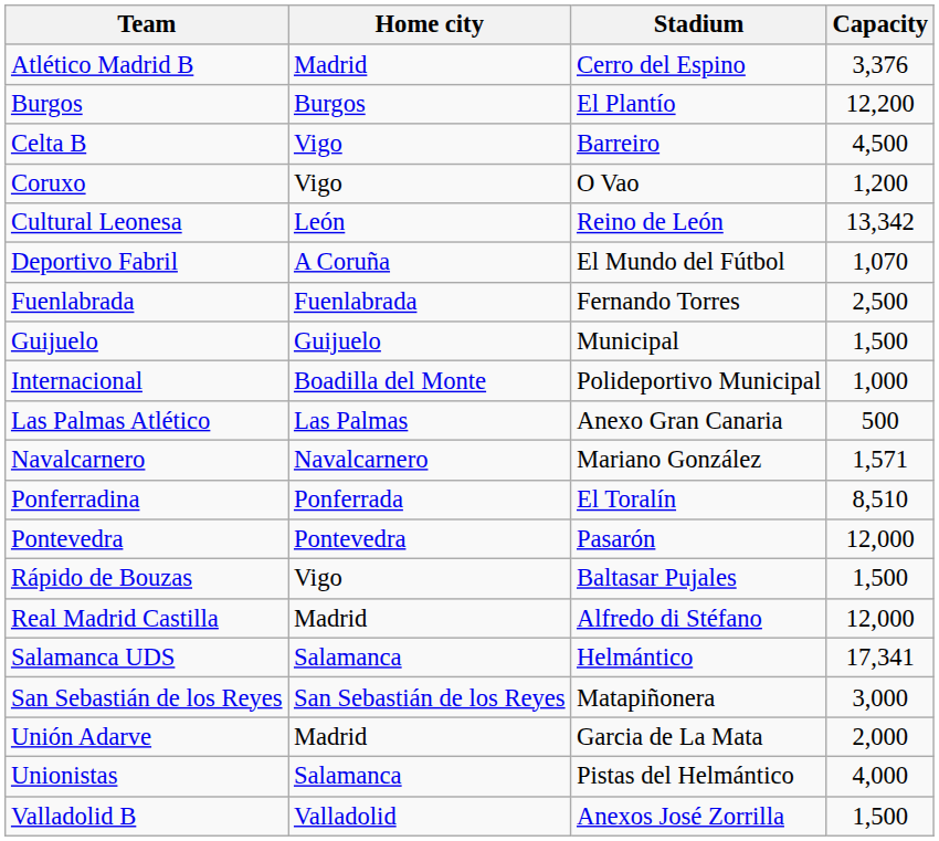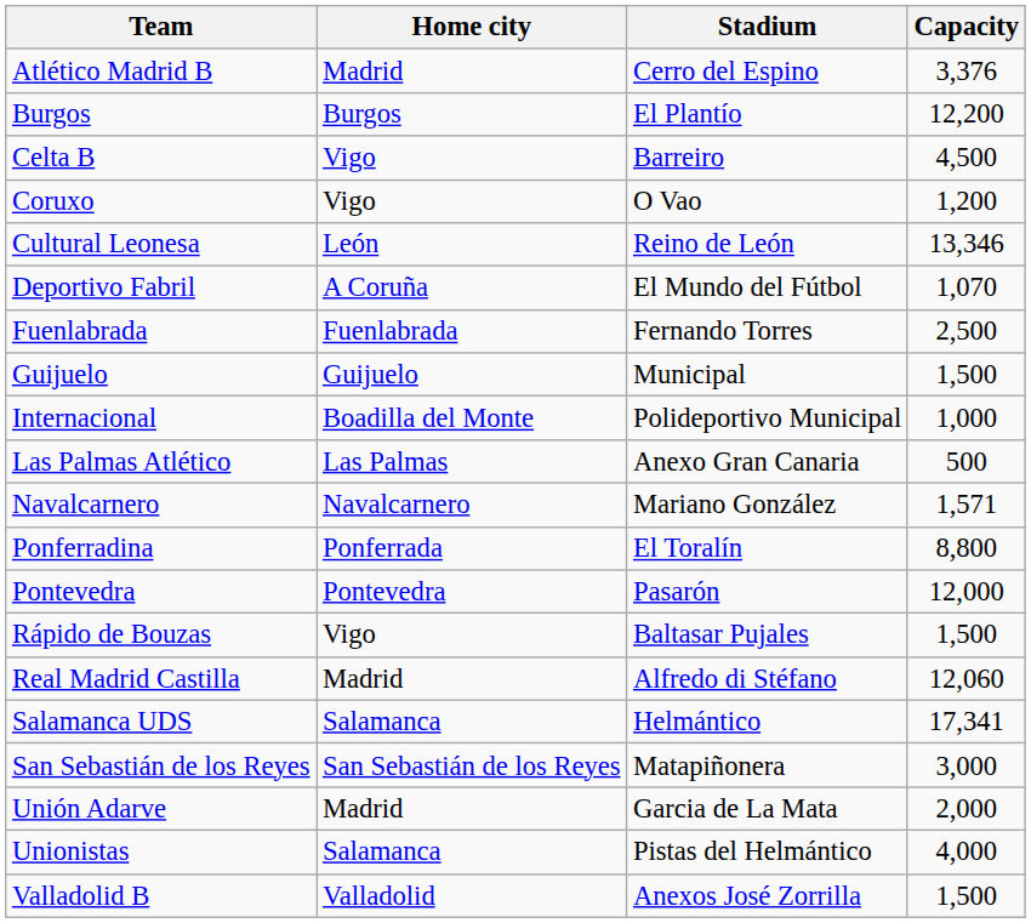Cultural Leonesa | Capacity: 13,342 -> 13,346
Ponferradina | Capacity: 8,510 -> 8,800
Real Madrid Castilla | Capacity: 12,000 -> 12,060
